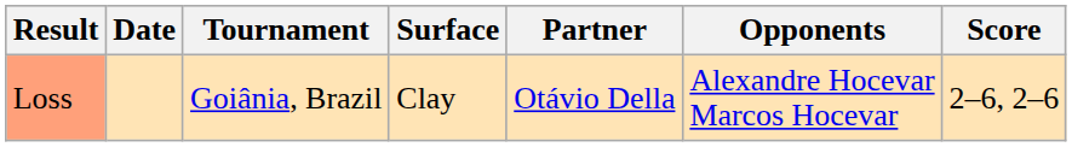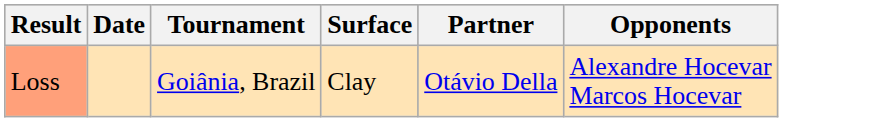- column: Score | 2–6, 2–6
